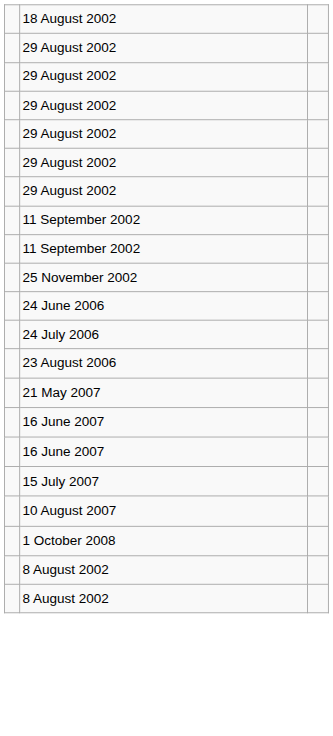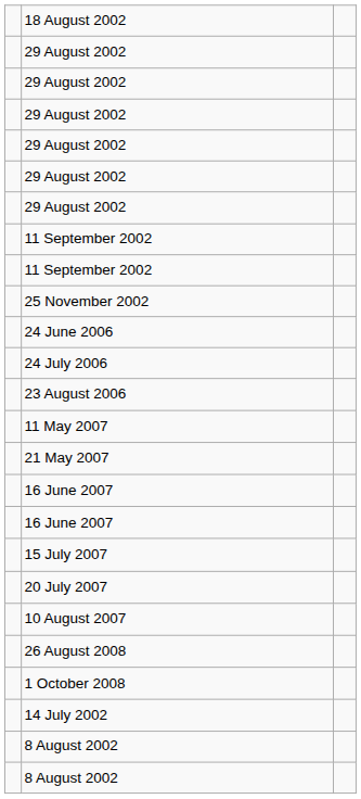+ row: 11 May 2007
+ row: 20 July 2007
+ row: 26 August 2008
+ row: 14 July 2002
